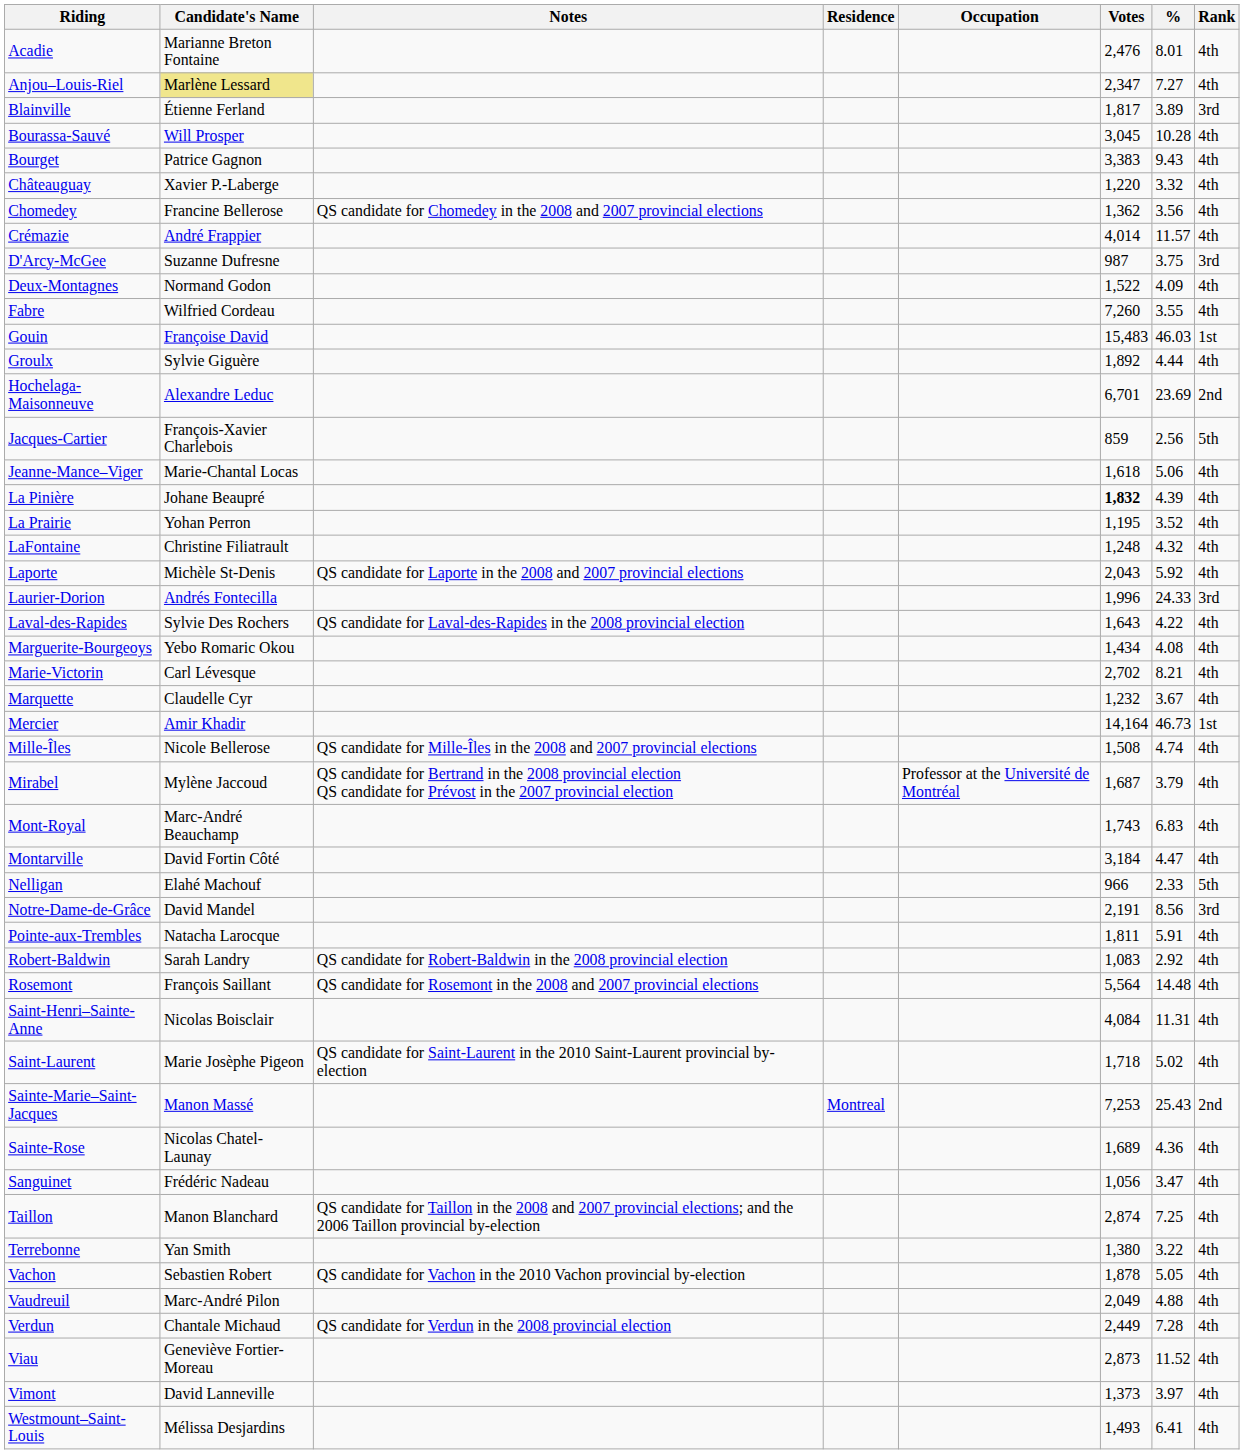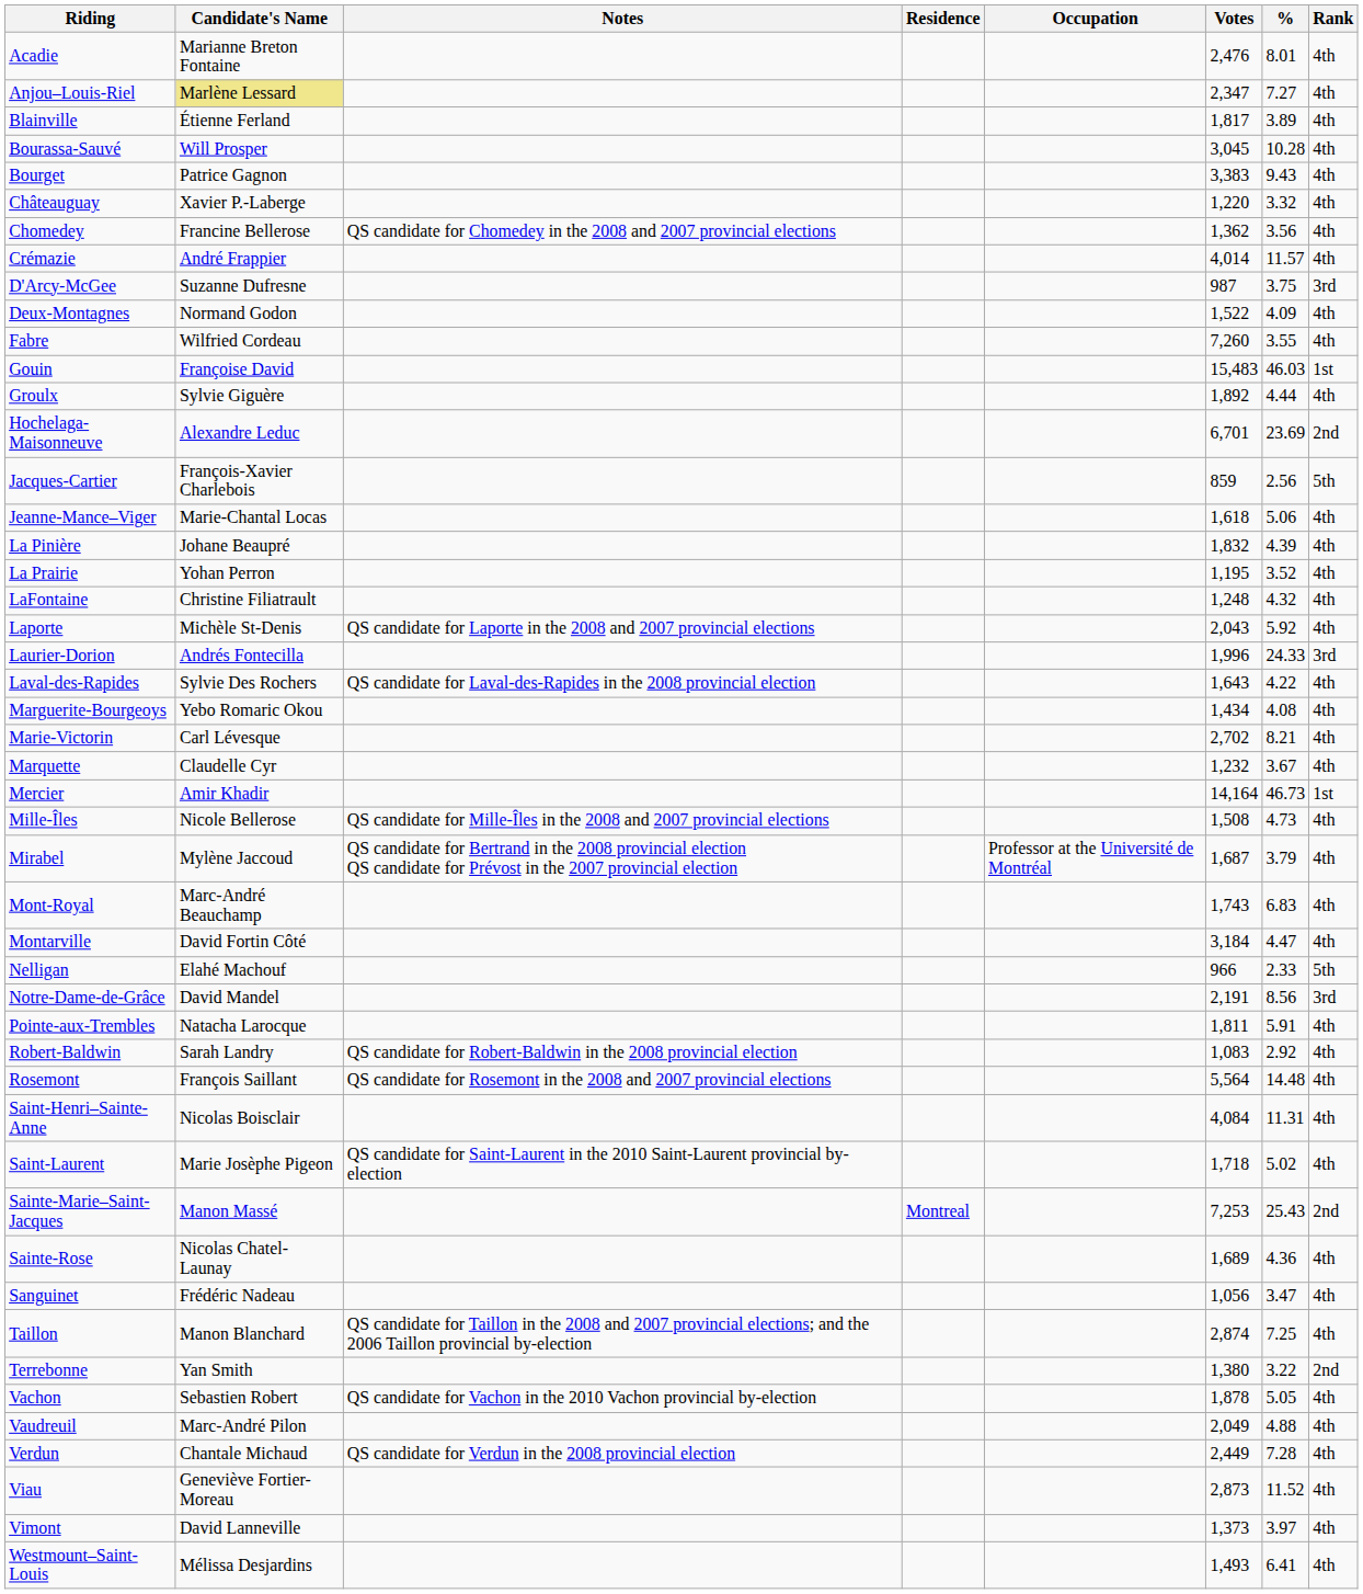Blainville | Rank: 3rd -> 4th
La Pinière | Votes: bold -> normal
Mille-Îles | %: 4.74 -> 4.73
Terrebonne | Rank: 4th -> 2nd
